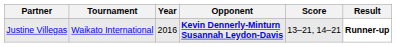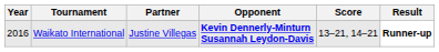columns swapped: Year <-> Partner
